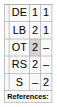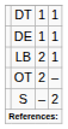+ row: DT | 1 | 1
OT | column 3: lightgrey background -> no background
- row: RS | 2 | –
